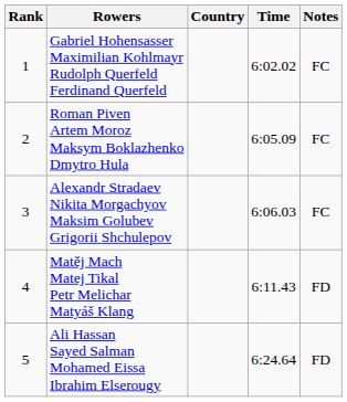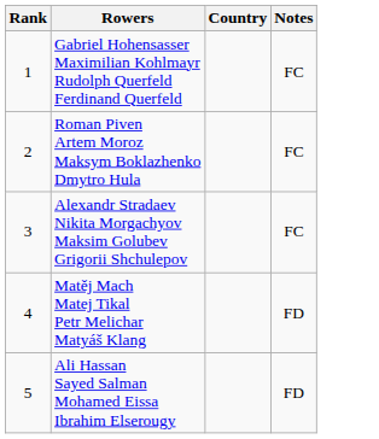- column: Time | 6:02.02 | 6:05.09 | 6:06.03 | 6:11.43 | 6:24.64
